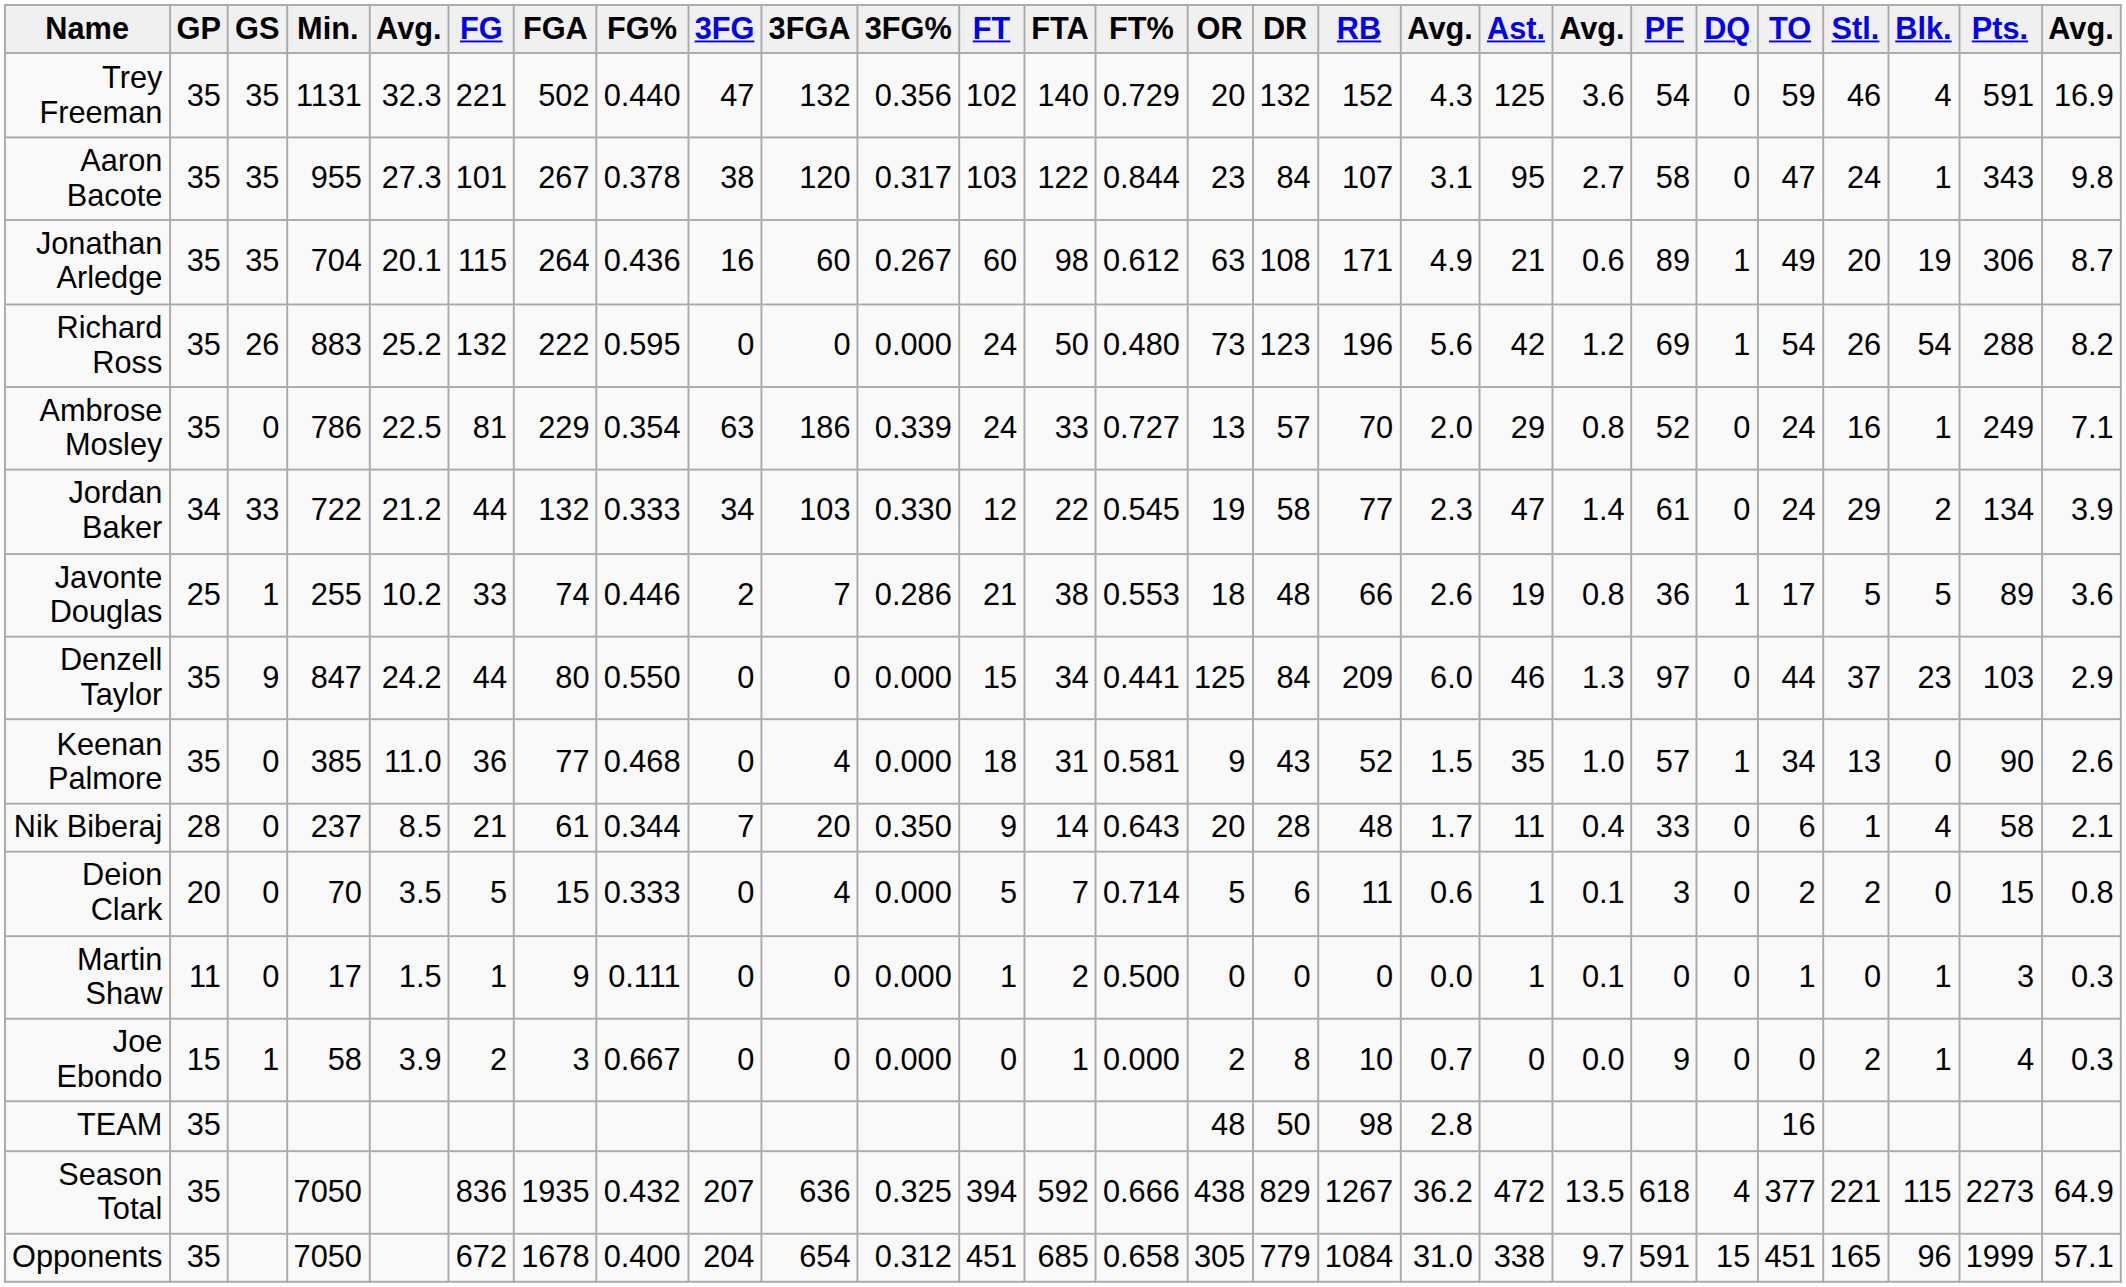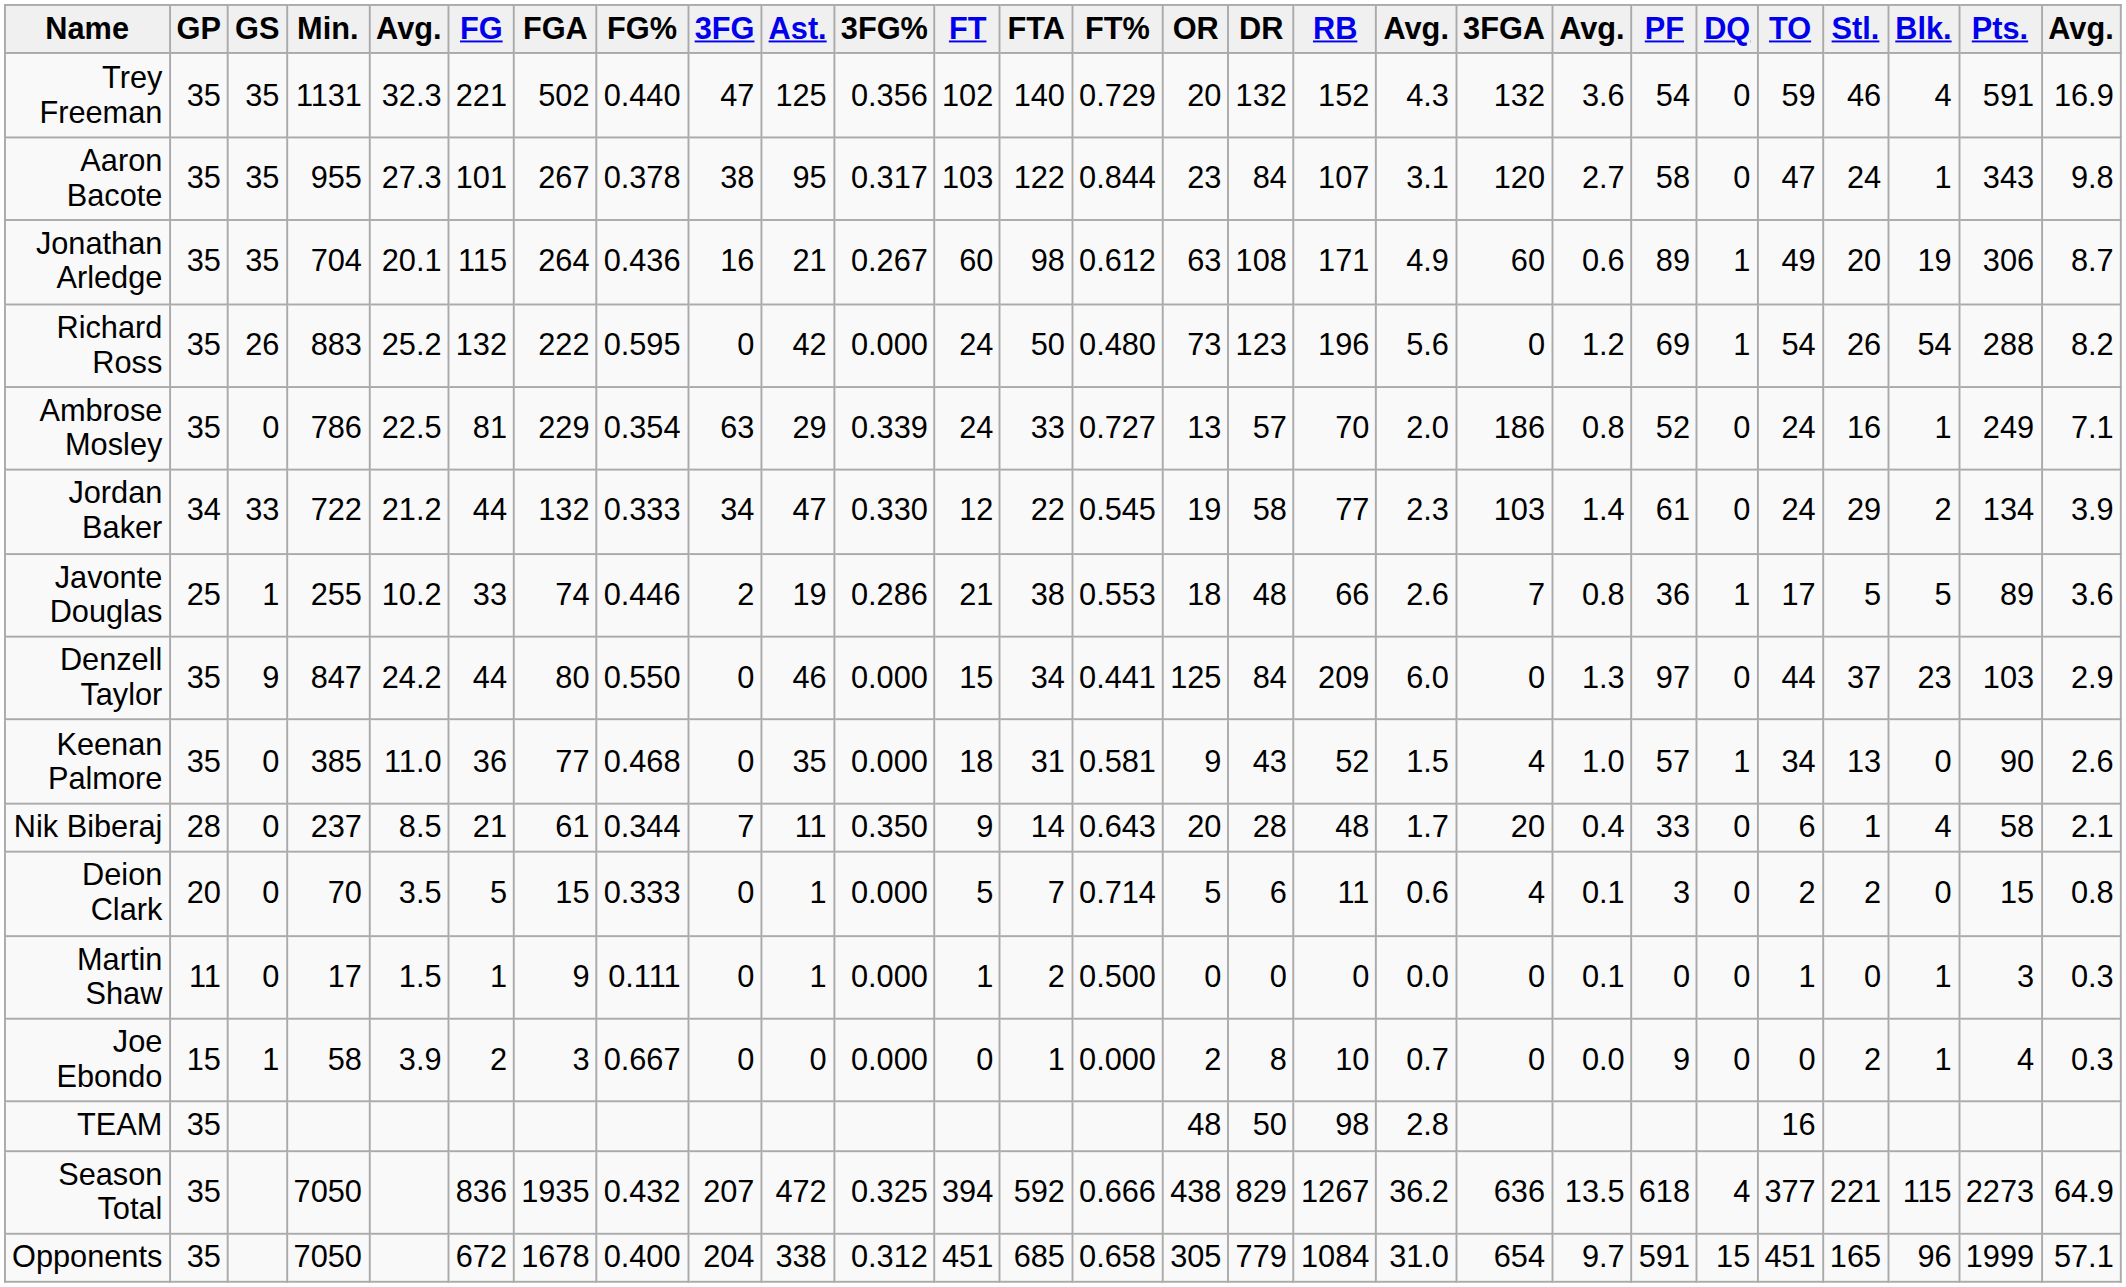columns swapped: 3FGA <-> Ast.
